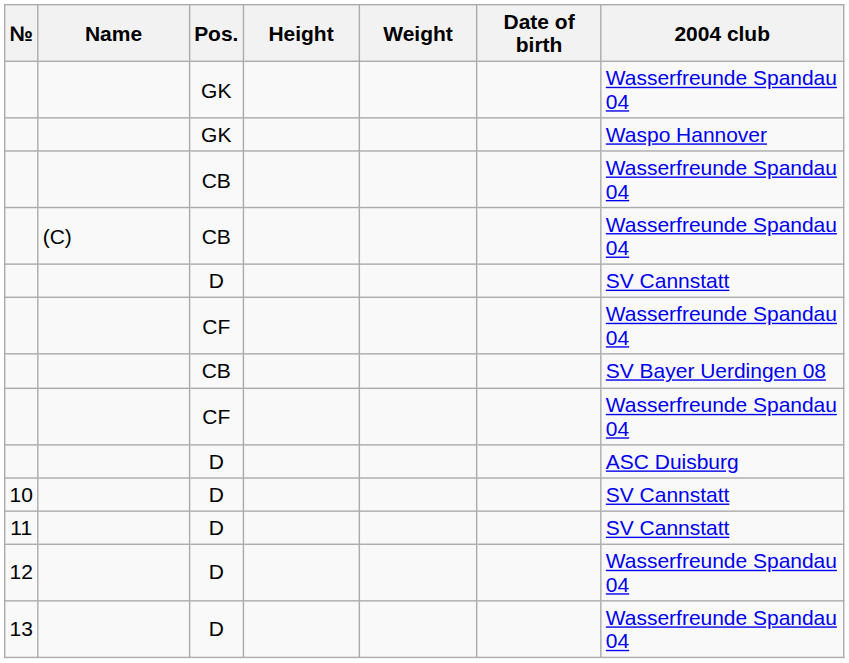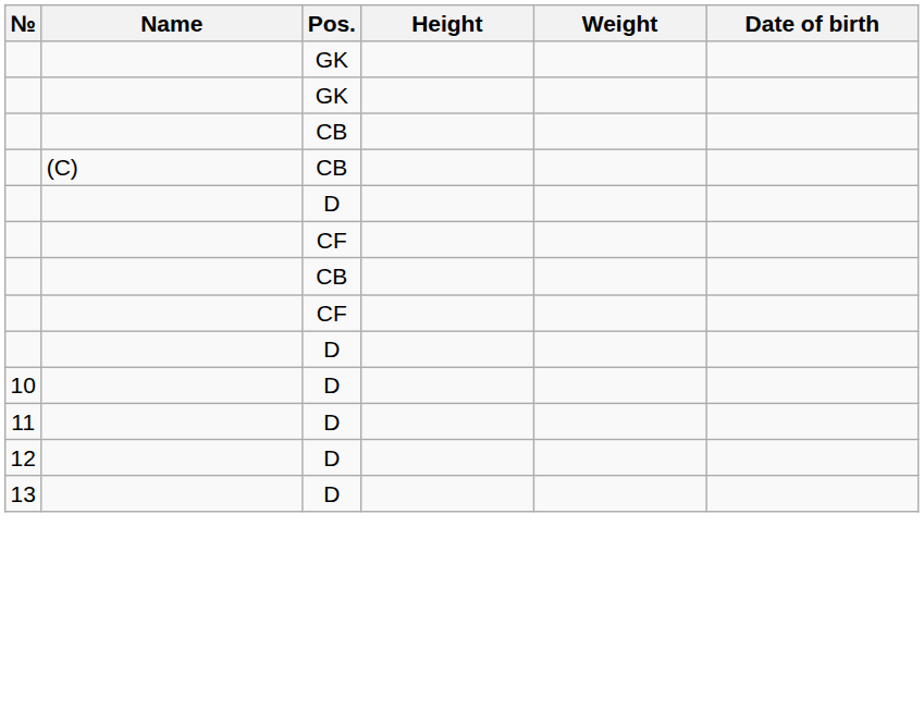- column: 2004 club | Wasserfreunde Spandau 04 | Waspo Hannover | Wasserfreunde Spandau 04 | Wasserfreunde Spandau 04 | SV Cannstatt | Wasserfreunde Spandau 04 | SV Bayer Uerdingen 08 | Wasserfreunde Spandau 04 | ASC Duisburg | SV Cannstatt | SV Cannstatt | Wasserfreunde Spandau 04 | Wasserfreunde Spandau 04
